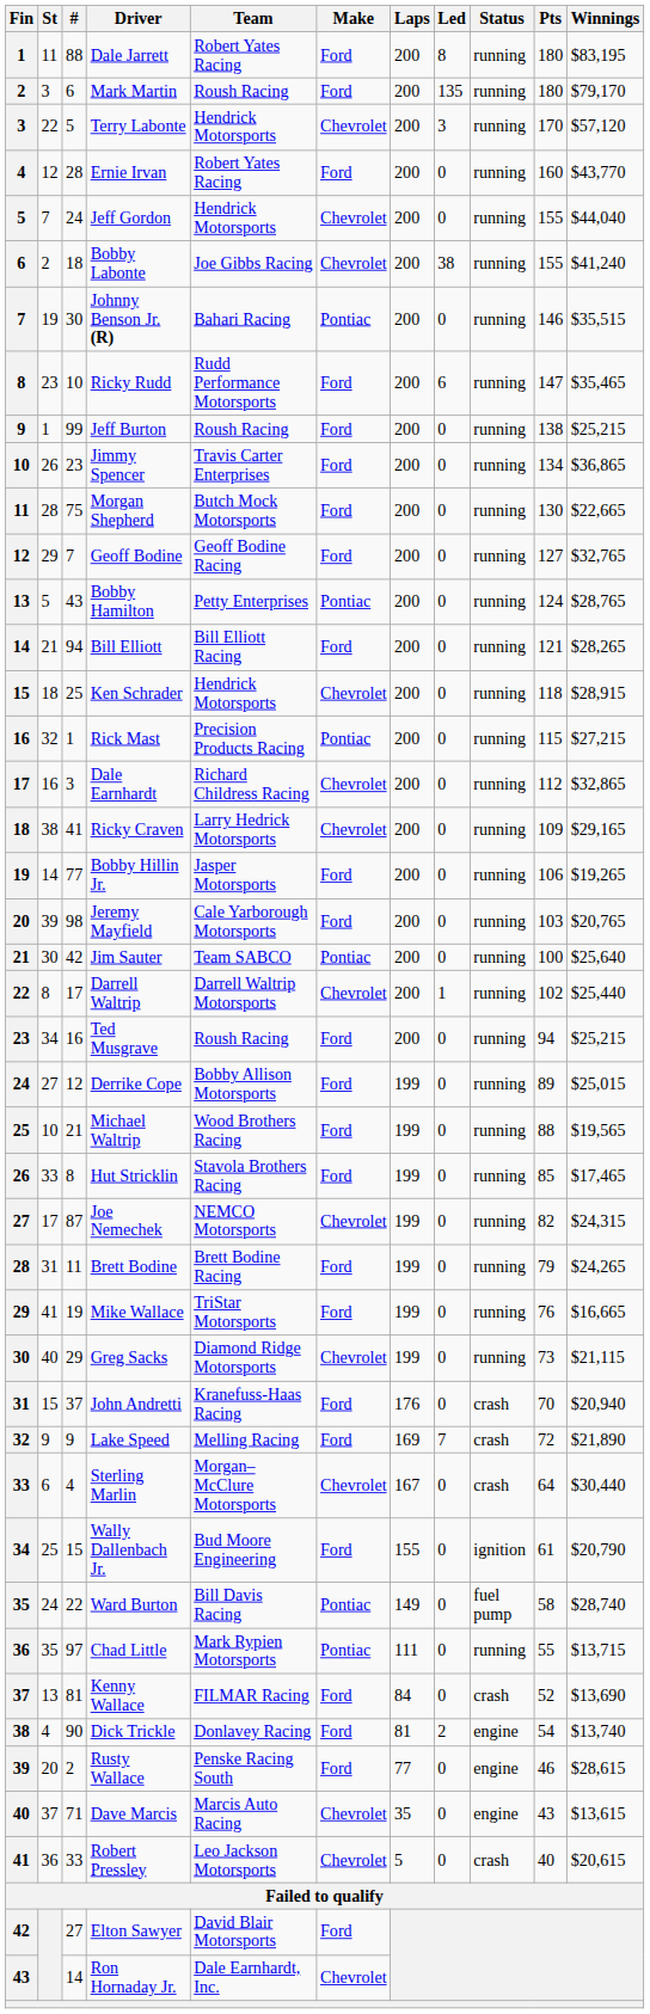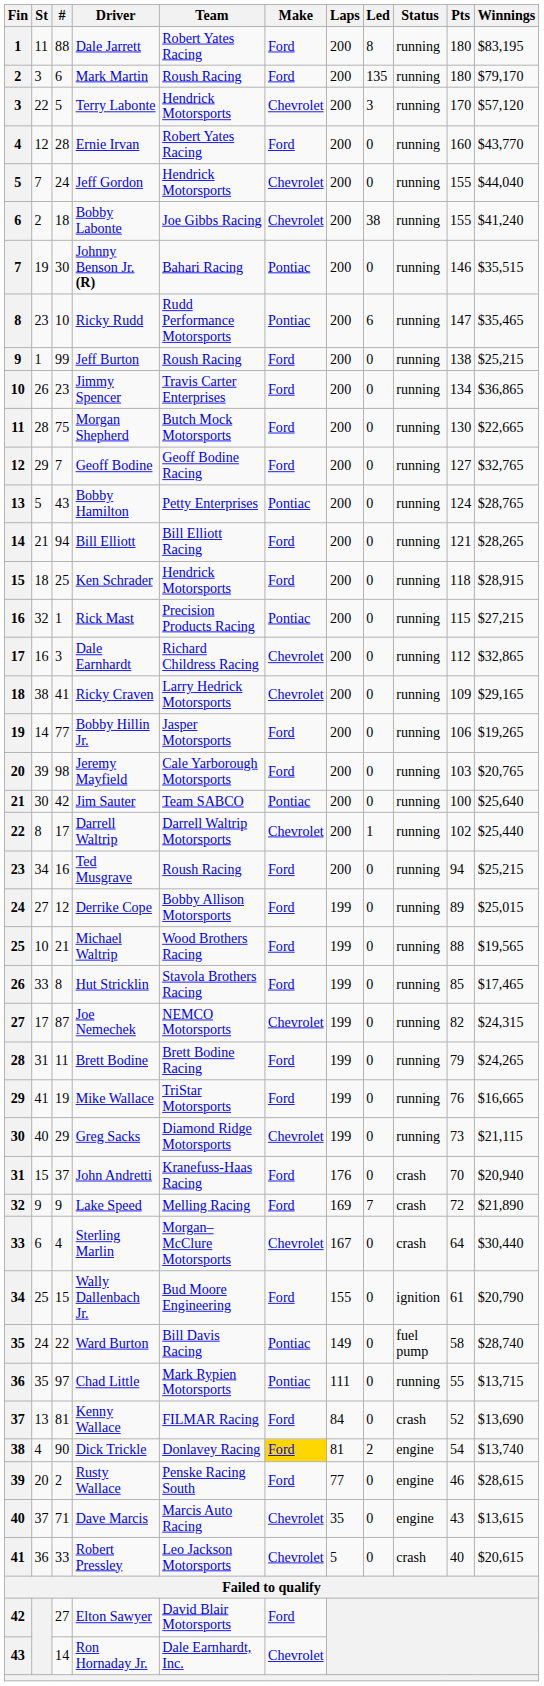Ricky Rudd | Make: Ford -> Pontiac
Ken Schrader | Make: Chevrolet -> Ford
Dick Trickle | Make: no background -> gold background
